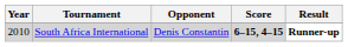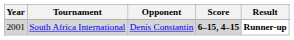South Africa International | Year: 2010 -> 2001
